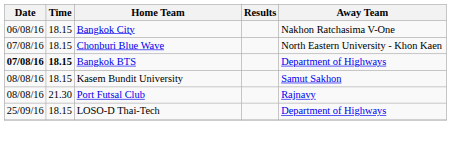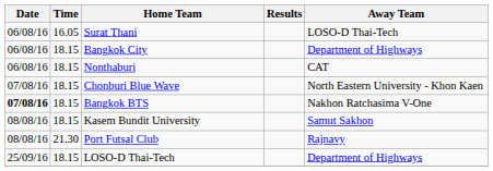+ row: 06/08/16 | 16.05 | Surat Thani | LOSO-D Thai-Tech
Bangkok City | Away Team: Nakhon Ratchasima V-One -> Department of Highways
+ row: 06/08/16 | 18.15 | Nonthaburi | CAT
Bangkok BTS | Time: bold -> normal
Bangkok BTS | Away Team: Department of Highways -> Nakhon Ratchasima V-One
